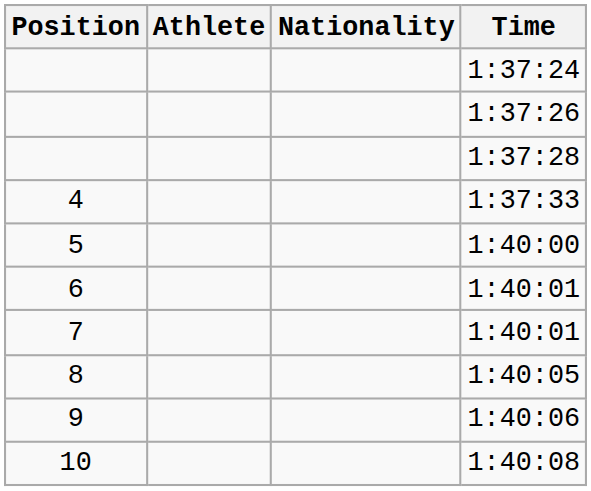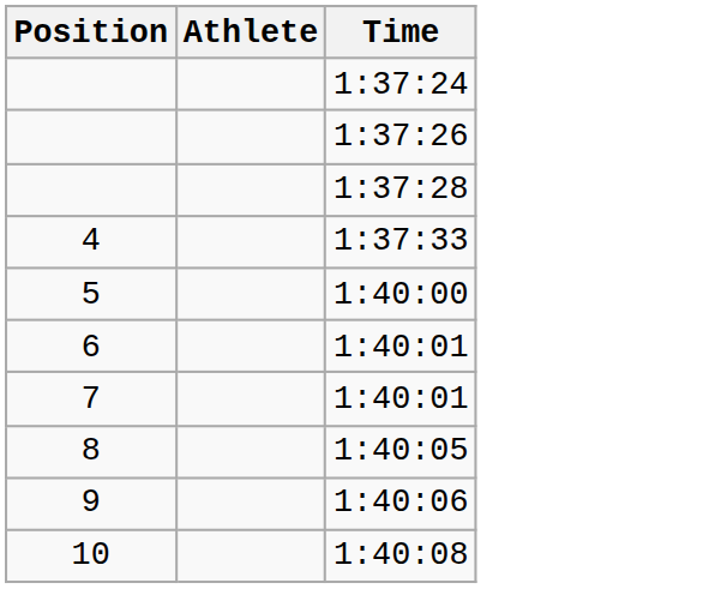- column: Nationality
